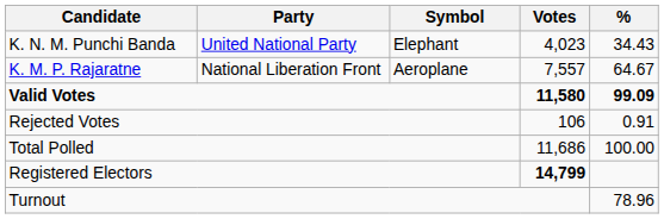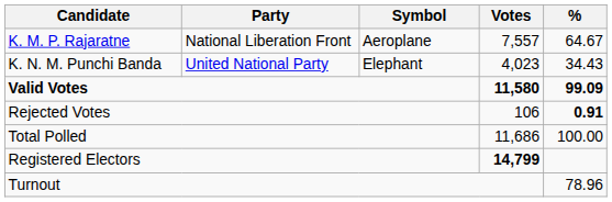rows swapped: K. M. P. Rajaratne <-> K. N. M. Punchi Banda
Rejected Votes | %: normal -> bold
